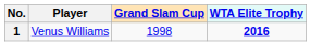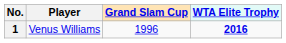1 | Grand Slam Cup: 1998 -> 1996
